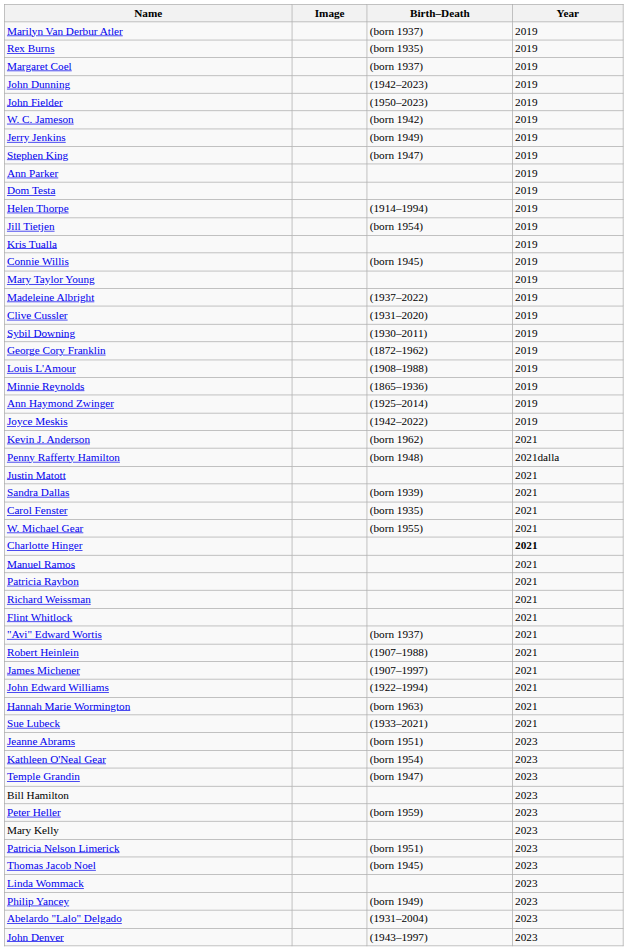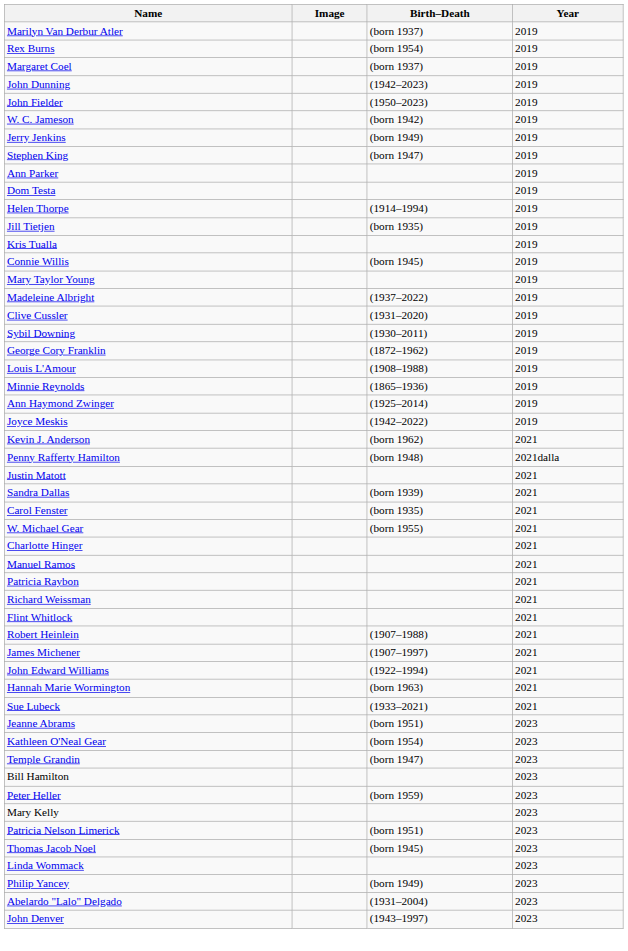Rex Burns | Birth–Death: (born 1935) -> (born 1954)
Jill Tietjen | Birth–Death: (born 1954) -> (born 1935)
Charlotte Hinger | Year: bold -> normal
- row: "Avi" Edward Wortis | (born 1937) | 2021
